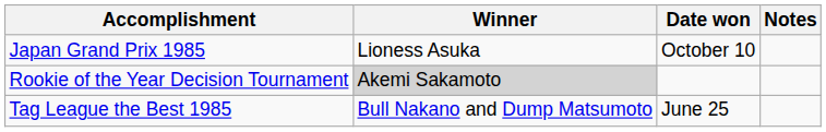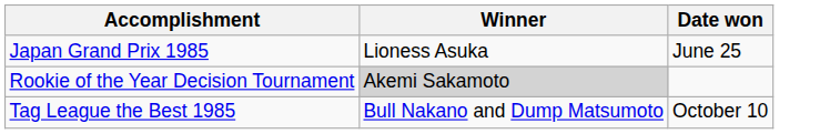- column: Notes
Japan Grand Prix 1985 | Date won: October 10 -> June 25
Tag League the Best 1985 | Date won: June 25 -> October 10
